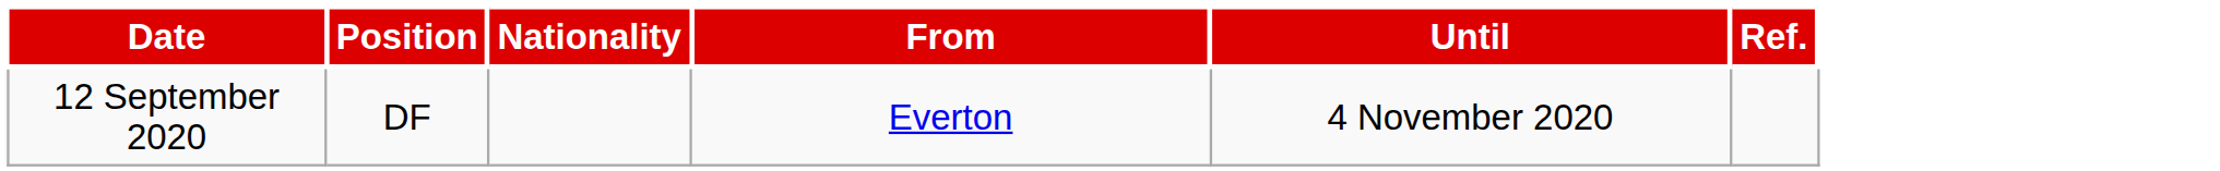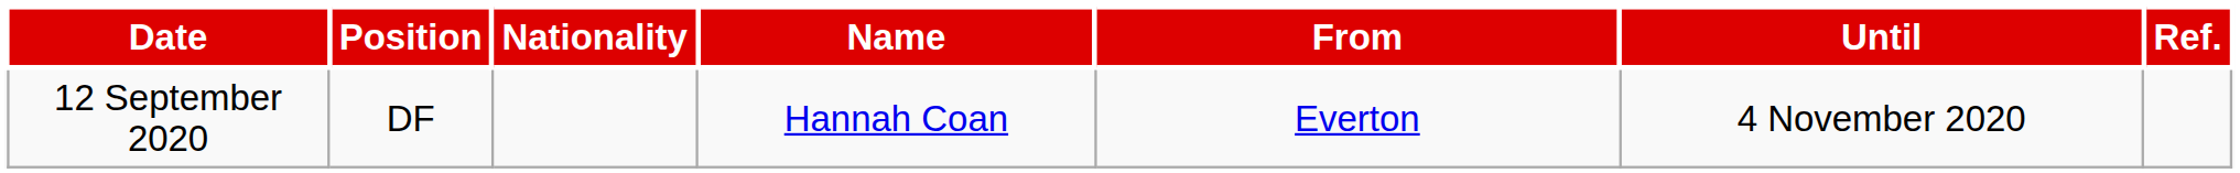+ column: Name | Hannah Coan
